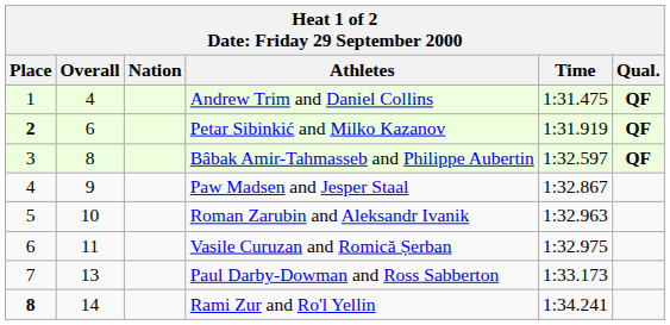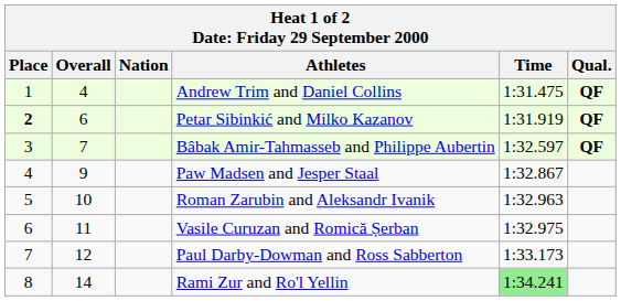Bâbak Amir-Tahmasseb and Philippe Aubertin | Overall: 8 -> 7
Paul Darby-Dowman and Ross Sabberton | Overall: 13 -> 12
Rami Zur and Ro'l Yellin | Place: bold -> normal
Rami Zur and Ro'l Yellin | Time: no background -> lightgreen background
